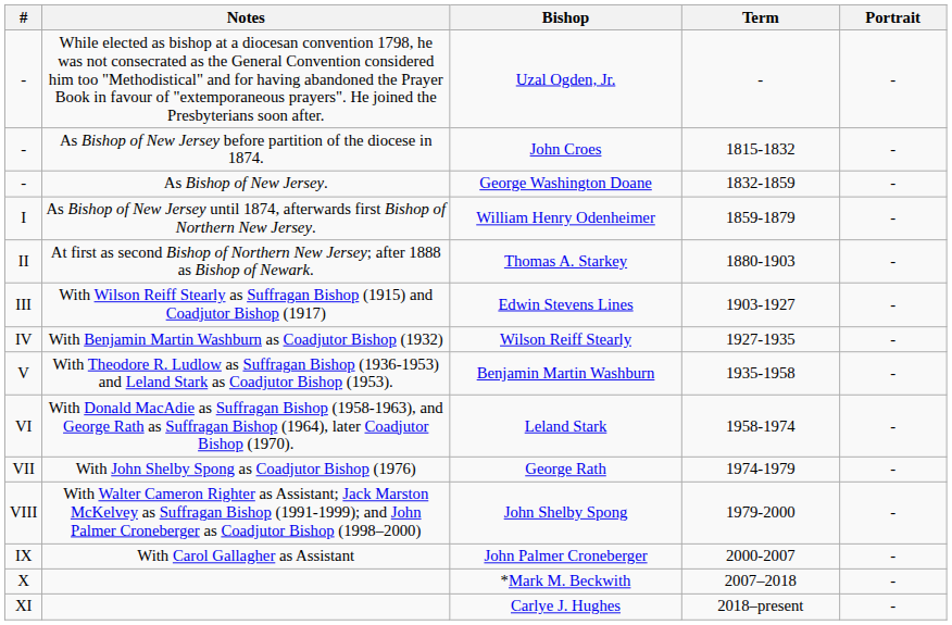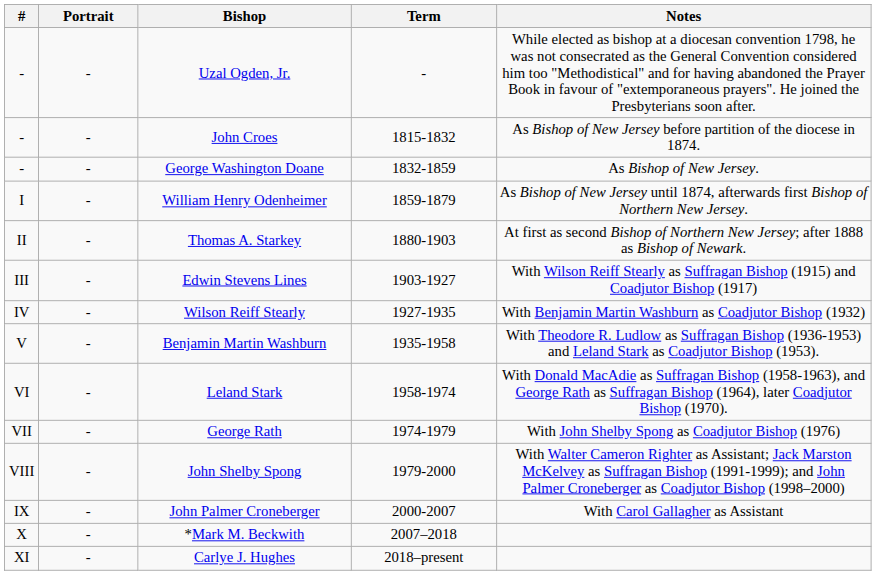columns swapped: Portrait <-> Notes
